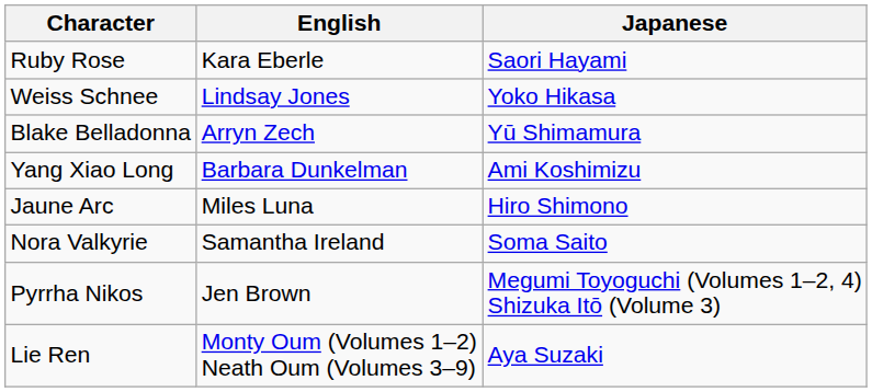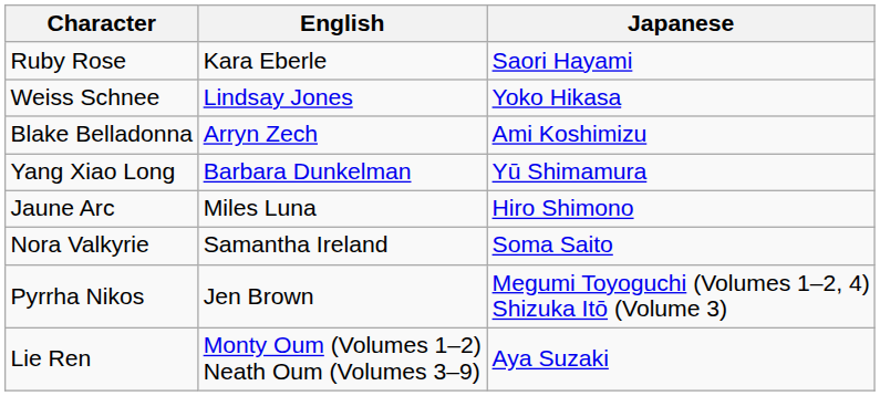Blake Belladonna | Japanese: Yū Shimamura -> Ami Koshimizu
Yang Xiao Long | Japanese: Ami Koshimizu -> Yū Shimamura
